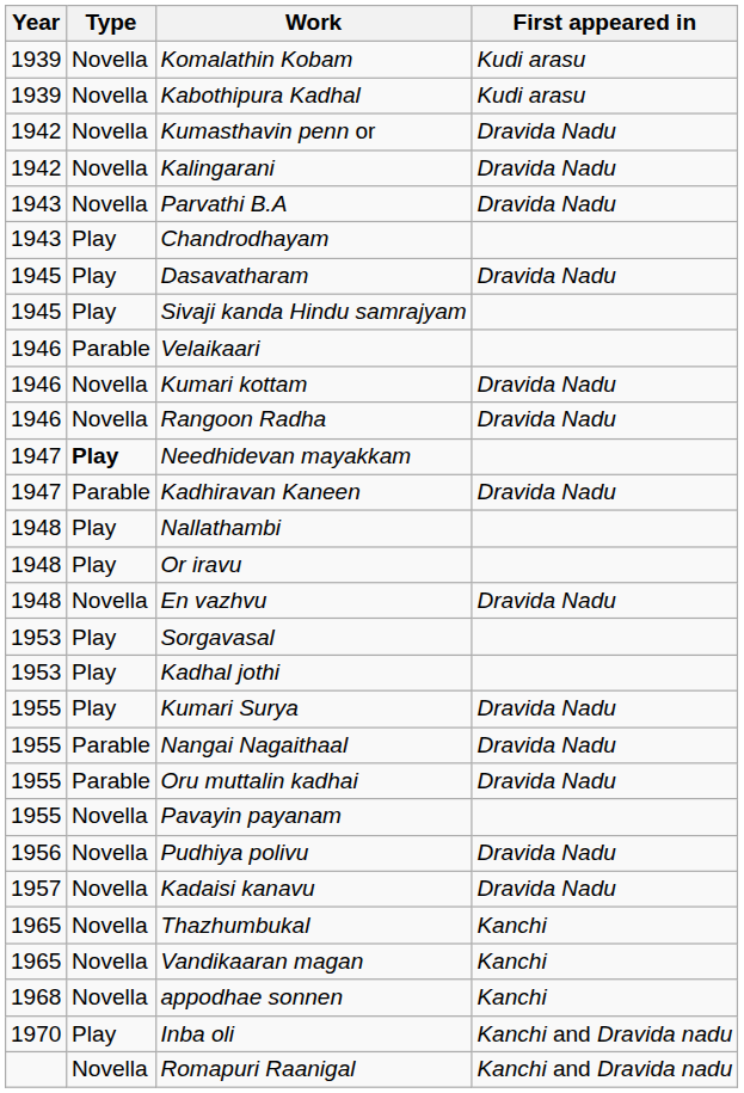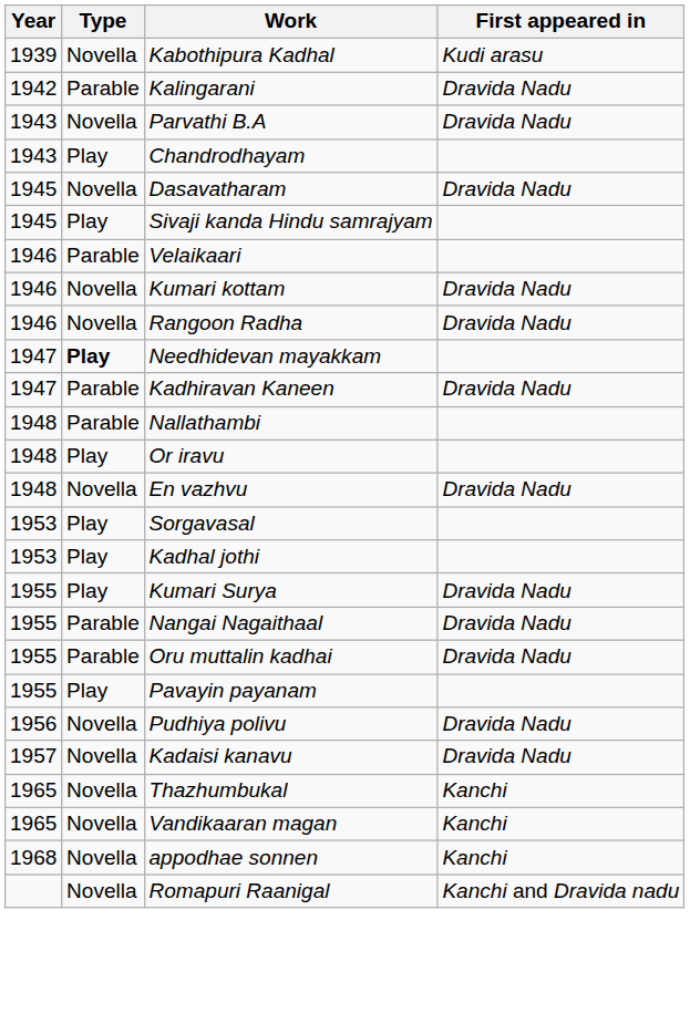- row: 1939 | Novella | Komalathin Kobam | Kudi arasu
- row: 1942 | Novella | Kumasthavin penn or | Dravida Nadu
Kalingarani | Type: Novella -> Parable
Dasavatharam | Type: Play -> Novella
Nallathambi | Type: Play -> Parable
Pavayin payanam | Type: Novella -> Play
- row: 1970 | Play | Inba oli | Kanchi and Dravida nadu
